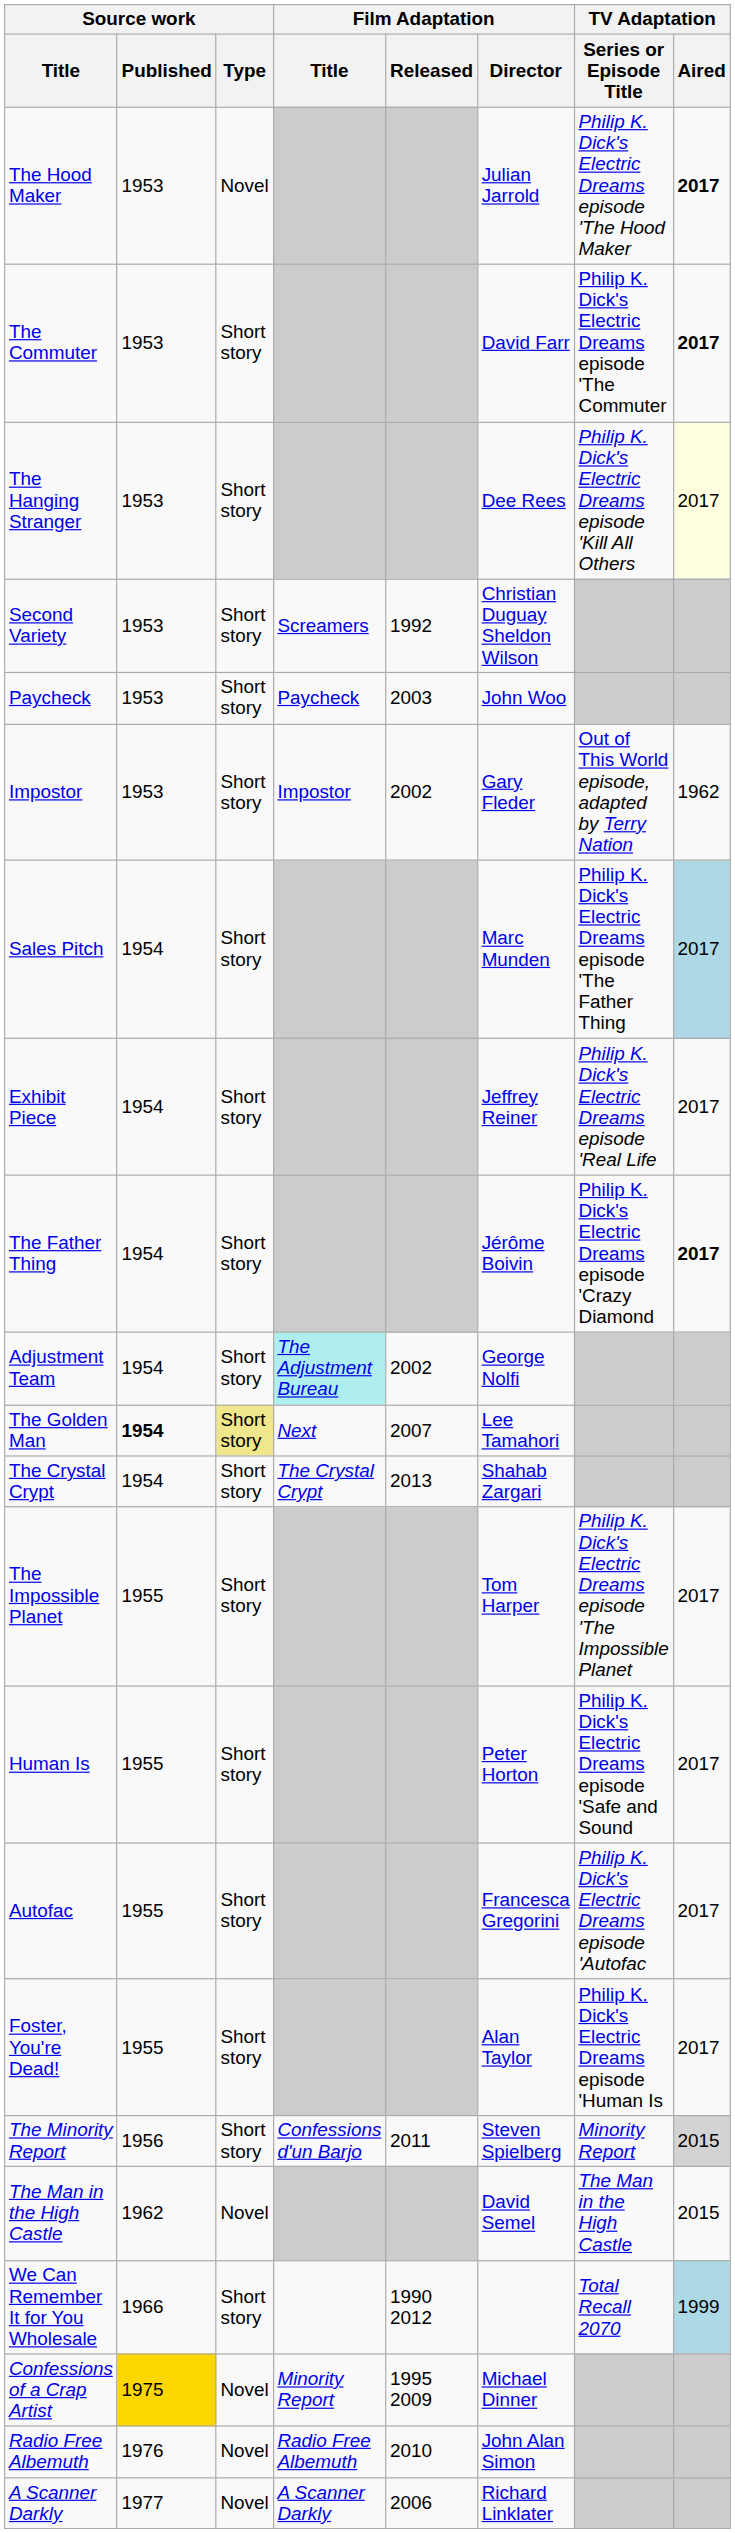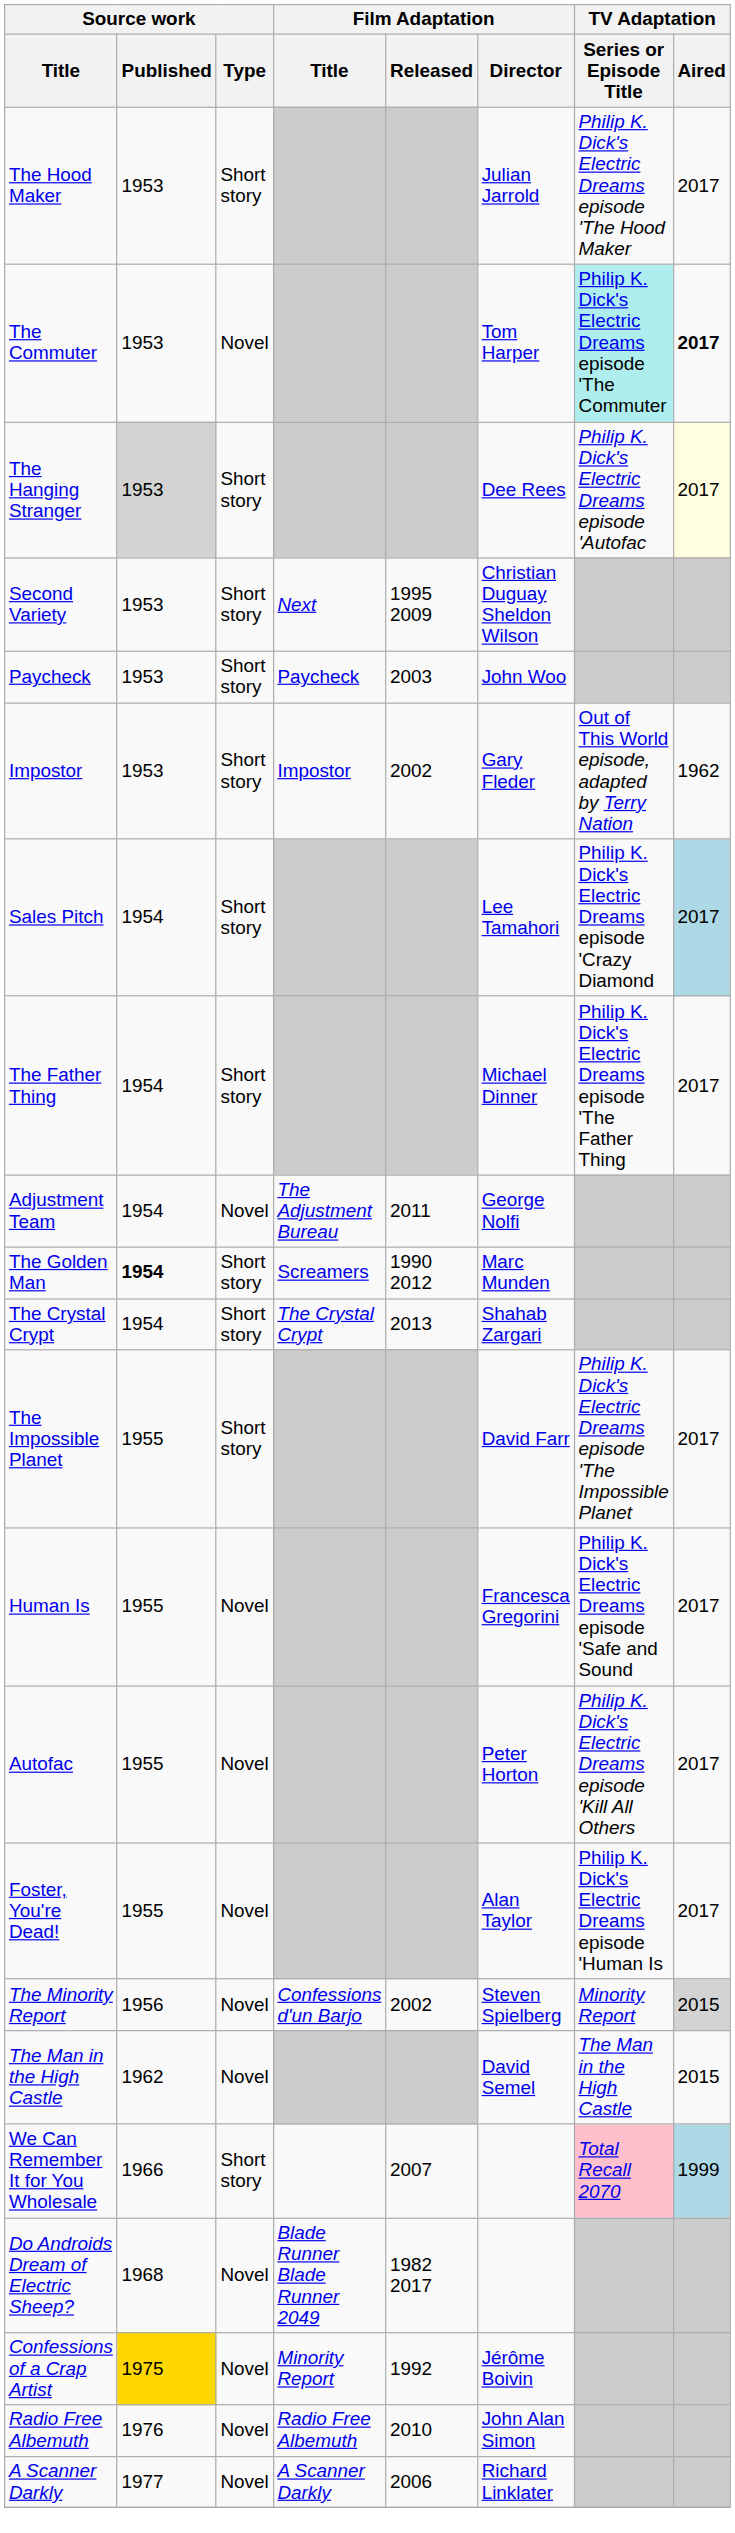The Hood Maker | Source work / Type: Novel -> Short story
The Hood Maker | TV Adaptation / Aired: bold -> normal
The Commuter | Source work / Type: Short story -> Novel
The Commuter | Film Adaptation / Director: David Farr -> Tom Harper
The Commuter | TV Adaptation / Series or Episode Title: no background -> paleturquoise background
The Hanging Stranger | Source work / Published: no background -> lightgrey background
The Hanging Stranger | TV Adaptation / Series or Episode Title: Philip K. Dick's Electric Dreams episode 'Kill All Others -> Philip K. Dick's Electric Dreams episode 'Autofac
Second Variety | Film Adaptation / Title: Screamers -> Next
Second Variety | Film Adaptation / Released: 1992 -> 1995 2009
Sales Pitch | Film Adaptation / Director: Marc Munden -> Lee Tamahori
Sales Pitch | TV Adaptation / Series or Episode Title: Philip K. Dick's Electric Dreams episode 'The Father Thing -> Philip K. Dick's Electric Dreams episode 'Crazy Diamond
- row: Exhibit Piece | 1954 | Short story | Jeffrey Reiner | Philip K. Dick's Electric Dreams episode 'Real Life | 2017
The Father Thing | Film Adaptation / Director: Jérôme Boivin -> Michael Dinner
The Father Thing | TV Adaptation / Series or Episode Title: Philip K. Dick's Electric Dreams episode 'Crazy Diamond -> Philip K. Dick's Electric Dreams episode 'The Father Thing
The Father Thing | TV Adaptation / Aired: bold -> normal
Adjustment Team | Source work / Type: Short story -> Novel
Adjustment Team | Film Adaptation / Title: paleturquoise background -> no background
Adjustment Team | Film Adaptation / Released: 2002 -> 2011
The Golden Man | Source work / Type: khaki background -> no background
The Golden Man | Film Adaptation / Title: Next -> Screamers
The Golden Man | Film Adaptation / Released: 2007 -> 1990 2012
The Golden Man | Film Adaptation / Director: Lee Tamahori -> Marc Munden
The Impossible Planet | Film Adaptation / Director: Tom Harper -> David Farr
Human Is | Source work / Type: Short story -> Novel
Human Is | Film Adaptation / Director: Peter Horton -> Francesca Gregorini
Autofac | Source work / Type: Short story -> Novel
Autofac | Film Adaptation / Director: Francesca Gregorini -> Peter Horton
Autofac | TV Adaptation / Series or Episode Title: Philip K. Dick's Electric Dreams episode 'Autofac -> Philip K. Dick's Electric Dreams episode 'Kill All Others
Foster, You're Dead! | Source work / Type: Short story -> Novel
The Minority Report | Source work / Type: Short story -> Novel
The Minority Report | Film Adaptation / Released: 2011 -> 2002
We Can Remember It for You Wholesale | Film Adaptation / Released: 1990 2012 -> 2007
We Can Remember It for You Wholesale | TV Adaptation / Series or Episode Title: no background -> pink background
+ row: Do Androids Dream of Electric Sheep? | 1968 | Novel | Blade Runner Blade Runner 2049 | 1982 2017
Confessions of a Crap Artist | Film Adaptation / Released: 1995 2009 -> 1992
Confessions of a Crap Artist | Film Adaptation / Director: Michael Dinner -> Jérôme Boivin
